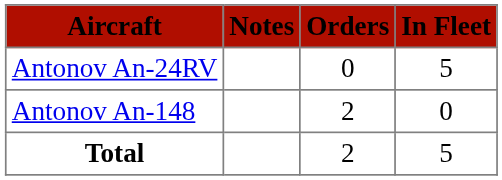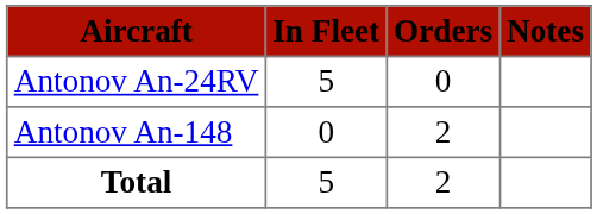columns swapped: In Fleet <-> Notes
